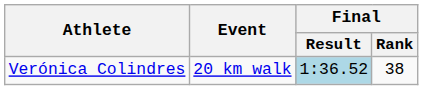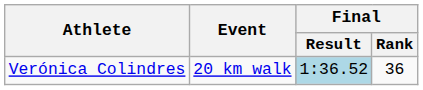Verónica Colindres | Final / Rank: 38 -> 36
